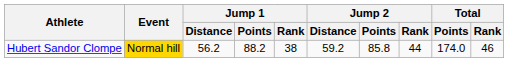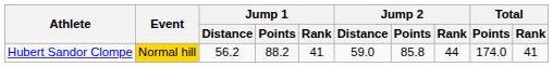Hubert Sandor Clompe | Jump 1 / Rank: 38 -> 41
Hubert Sandor Clompe | Jump 2 / Distance: 59.2 -> 59.0
Hubert Sandor Clompe | Total / Rank: 46 -> 41
